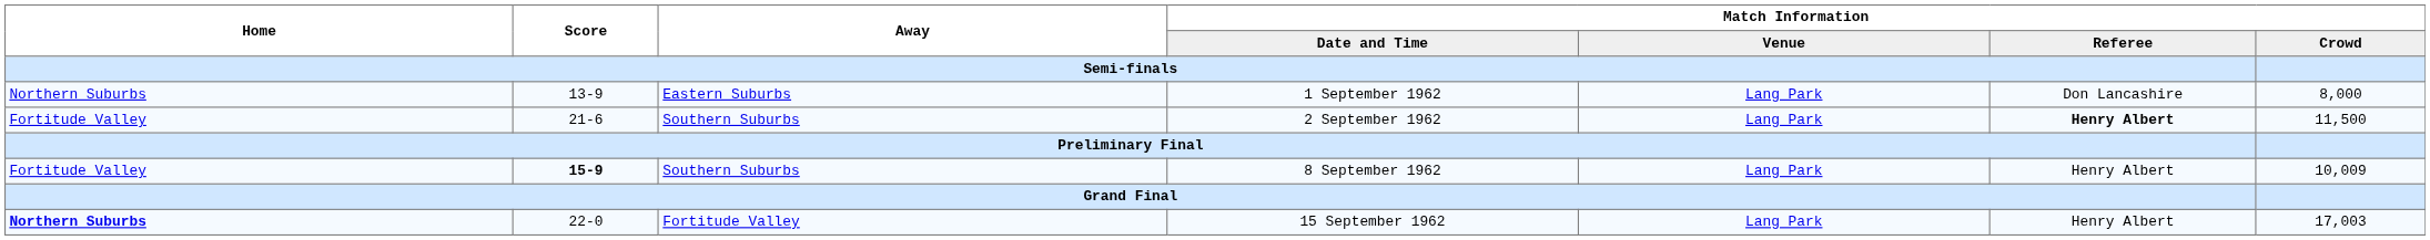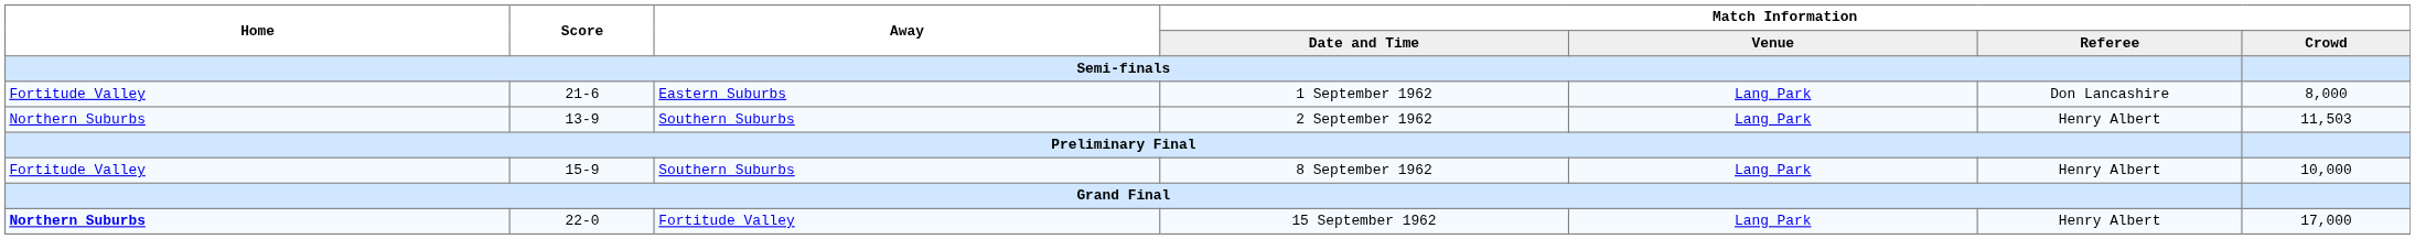1 September 1962 | Home: Northern Suburbs -> Fortitude Valley
1 September 1962 | Score: 13-9 -> 21-6
2 September 1962 | Home: Fortitude Valley -> Northern Suburbs
2 September 1962 | Score: 21-6 -> 13-9
2 September 1962 | Match Information / Referee: bold -> normal
2 September 1962 | Match Information / Crowd: 11,500 -> 11,503
8 September 1962 | Score: bold -> normal
8 September 1962 | Match Information / Crowd: 10,009 -> 10,000
15 September 1962 | Match Information / Crowd: 17,003 -> 17,000
